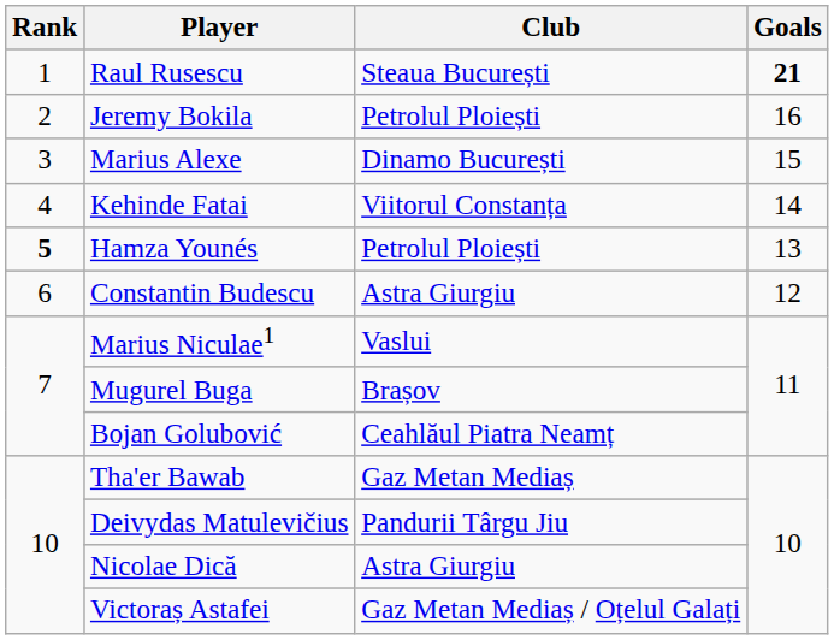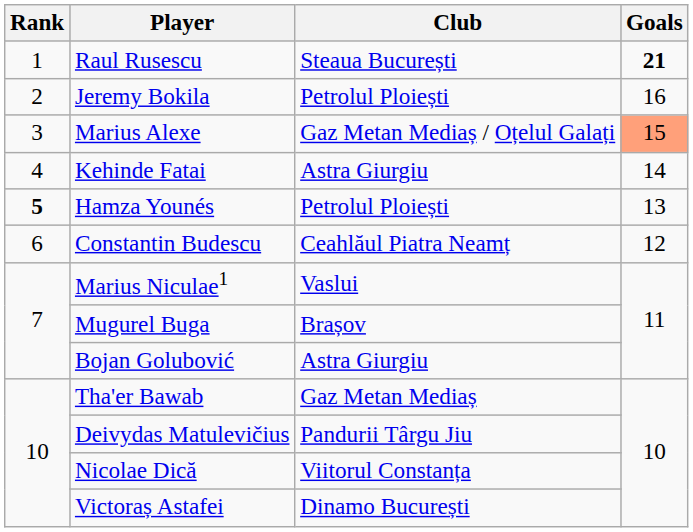Marius Alexe | Club: Dinamo București -> Gaz Metan Mediaș / Oțelul Galați
Marius Alexe | Goals: no background -> lightsalmon background
Kehinde Fatai | Club: Viitorul Constanța -> Astra Giurgiu
Constantin Budescu | Club: Astra Giurgiu -> Ceahlăul Piatra Neamț
Bojan Golubović | Club: Ceahlăul Piatra Neamț -> Astra Giurgiu
Nicolae Dică | Club: Astra Giurgiu -> Viitorul Constanța
Victoraș Astafei | Club: Gaz Metan Mediaș / Oțelul Galați -> Dinamo București
